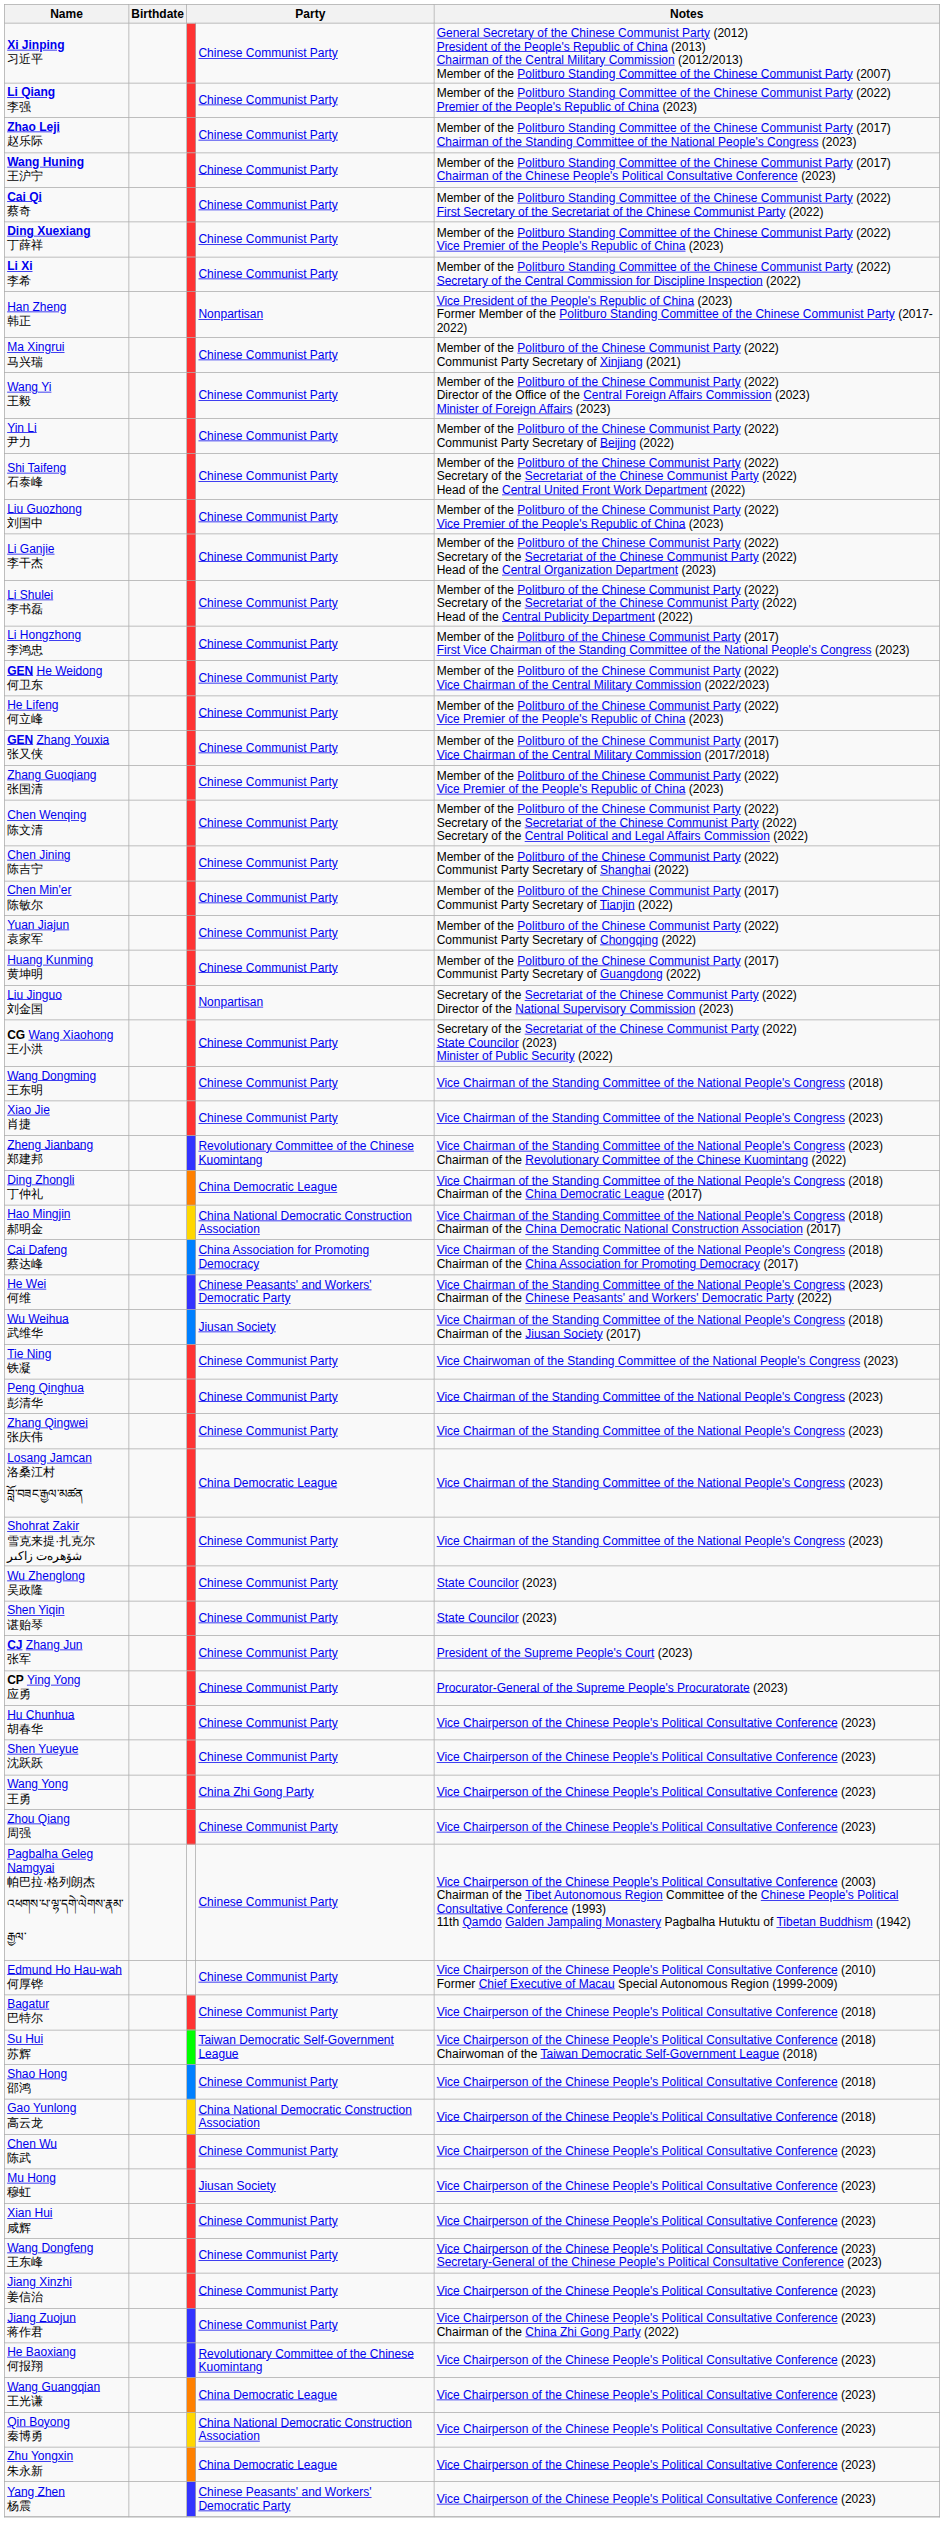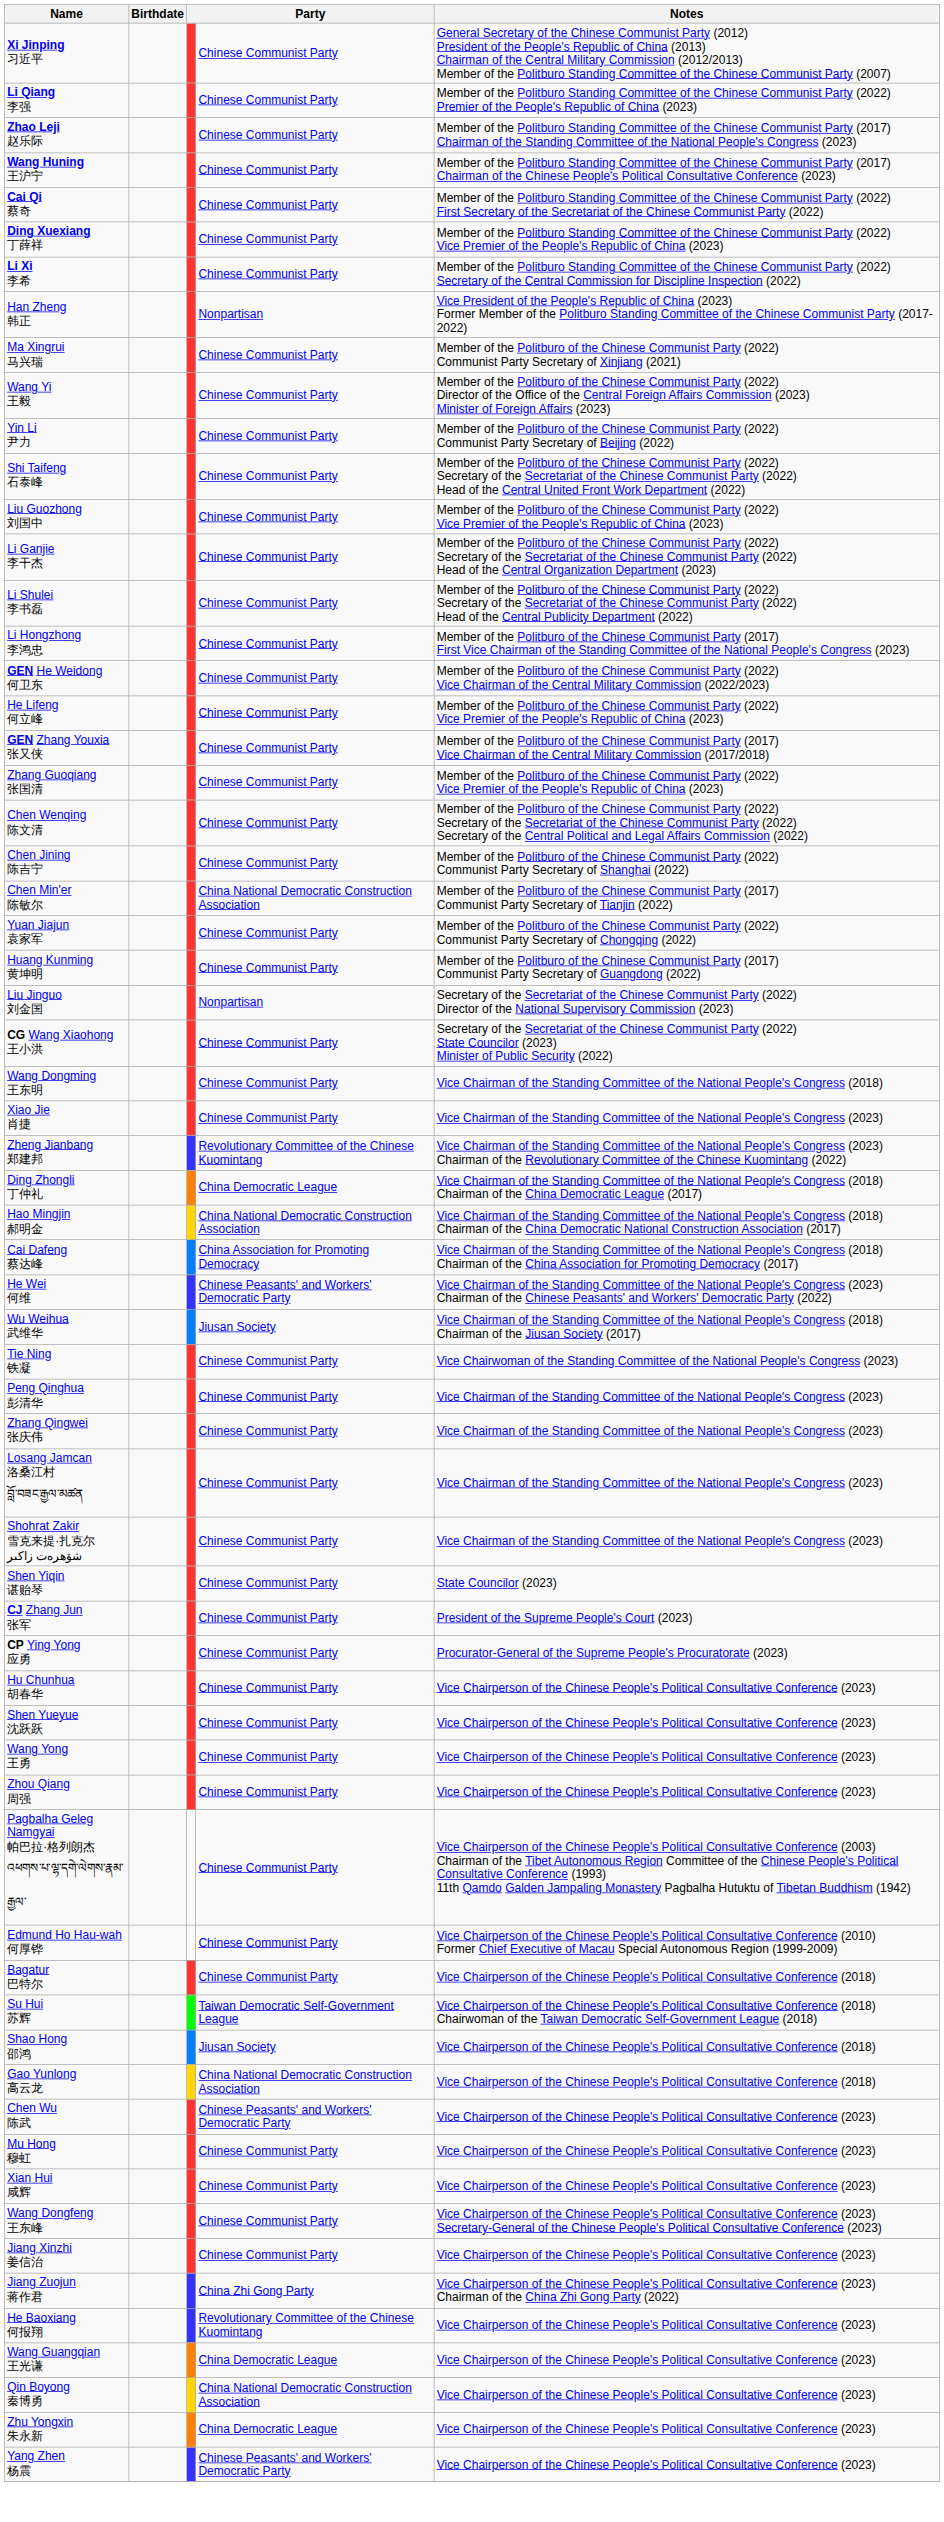Chen Min'er 陈敏尔 | column 4: Chinese Communist Party -> China National Democratic Construction Association
Losang Jamcan 洛桑江村 བློ་བཟང་རྒྱལ་མཚན | column 4: China Democratic League -> Chinese Communist Party
- row: Wu Zhenglong 吴政隆 | Chinese Communist Party | State Councilor (2023)
Wang Yong 王勇 | column 4: China Zhi Gong Party -> Chinese Communist Party
Shao Hong 邵鸿 | column 4: Chinese Communist Party -> Jiusan Society
Chen Wu 陈武 | column 4: Chinese Communist Party -> Chinese Peasants' and Workers' Democratic Party
Mu Hong 穆虹 | column 4: Jiusan Society -> Chinese Communist Party
Jiang Zuojun 蒋作君 | column 4: Chinese Communist Party -> China Zhi Gong Party
